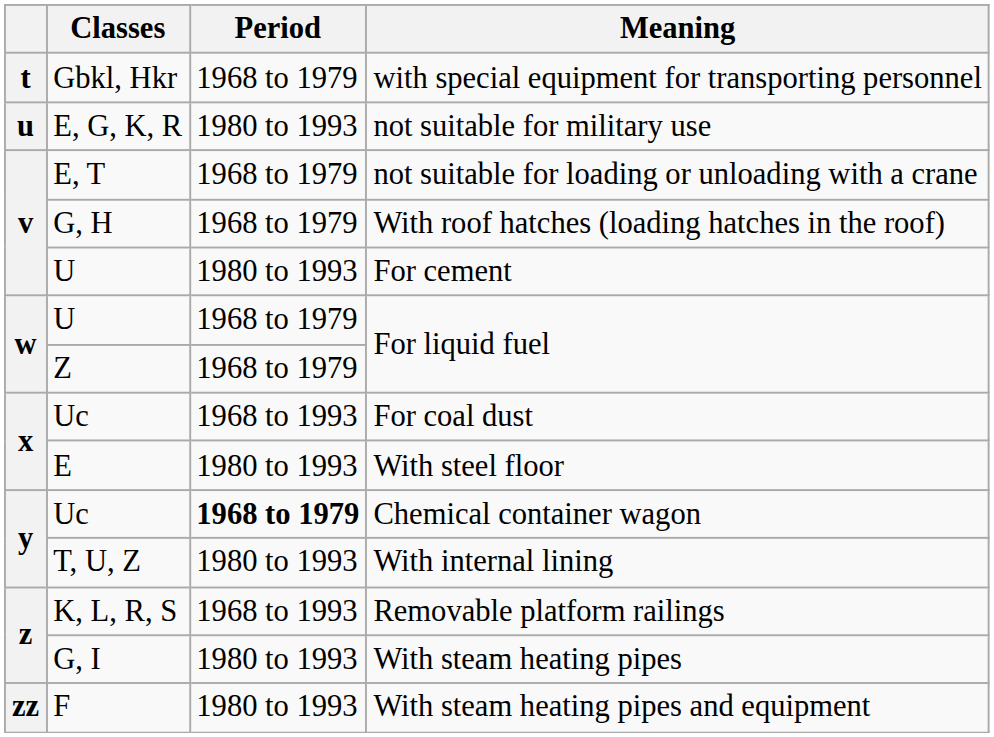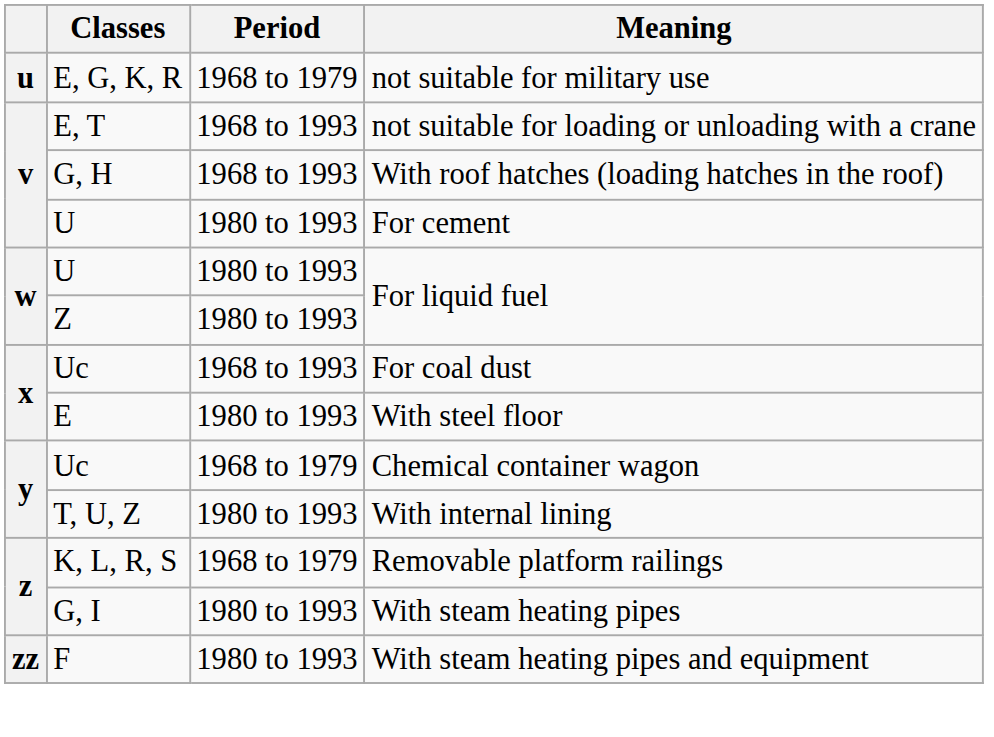- row: t | Gbkl, Hkr | 1968 to 1979 | with special equipment for transporting personnel
not suitable for military use | Period: 1980 to 1993 -> 1968 to 1979
not suitable for loading or unloading with a crane | Period: 1968 to 1979 -> 1968 to 1993
With roof hatches (loading hatches in the roof) | Period: 1968 to 1979 -> 1968 to 1993
U / For liquid fuel | Period: 1968 to 1979 -> 1980 to 1993
Z / For liquid fuel | Period: 1968 to 1979 -> 1980 to 1993
Chemical container wagon | Period: bold -> normal
Removable platform railings | Period: 1968 to 1993 -> 1968 to 1979
